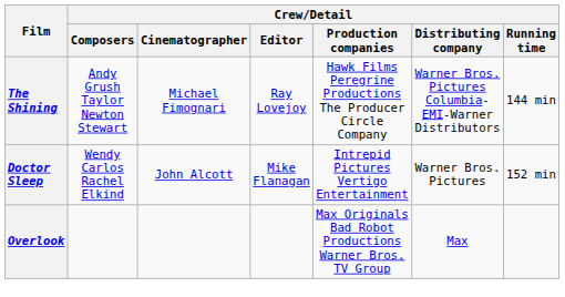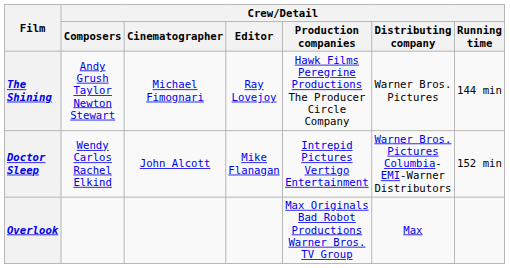The Shining | Crew/Detail / Distributing company: Warner Bros. Pictures Columbia-EMI-Warner Distributors -> Warner Bros. Pictures
Doctor Sleep | Crew/Detail / Distributing company: Warner Bros. Pictures -> Warner Bros. Pictures Columbia-EMI-Warner Distributors
